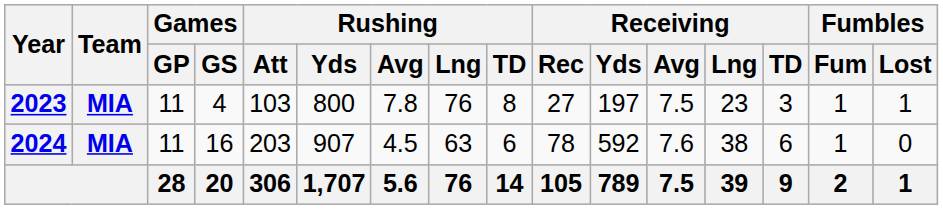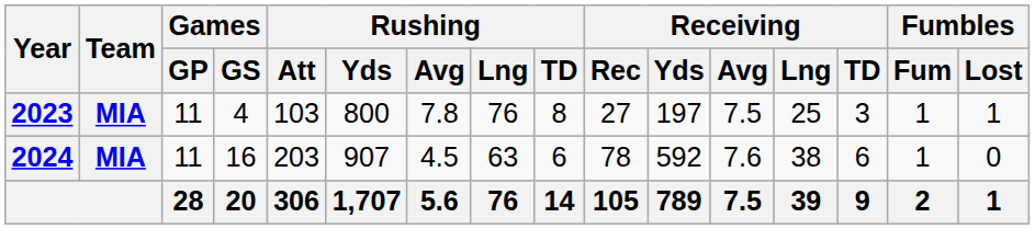2023 | Receiving / Lng: 23 -> 25
